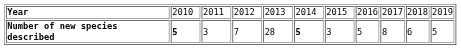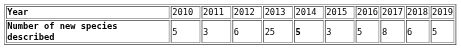Number of new species described | column 2: bold -> normal
Number of new species described | column 4: 7 -> 6
Number of new species described | column 5: 28 -> 25
